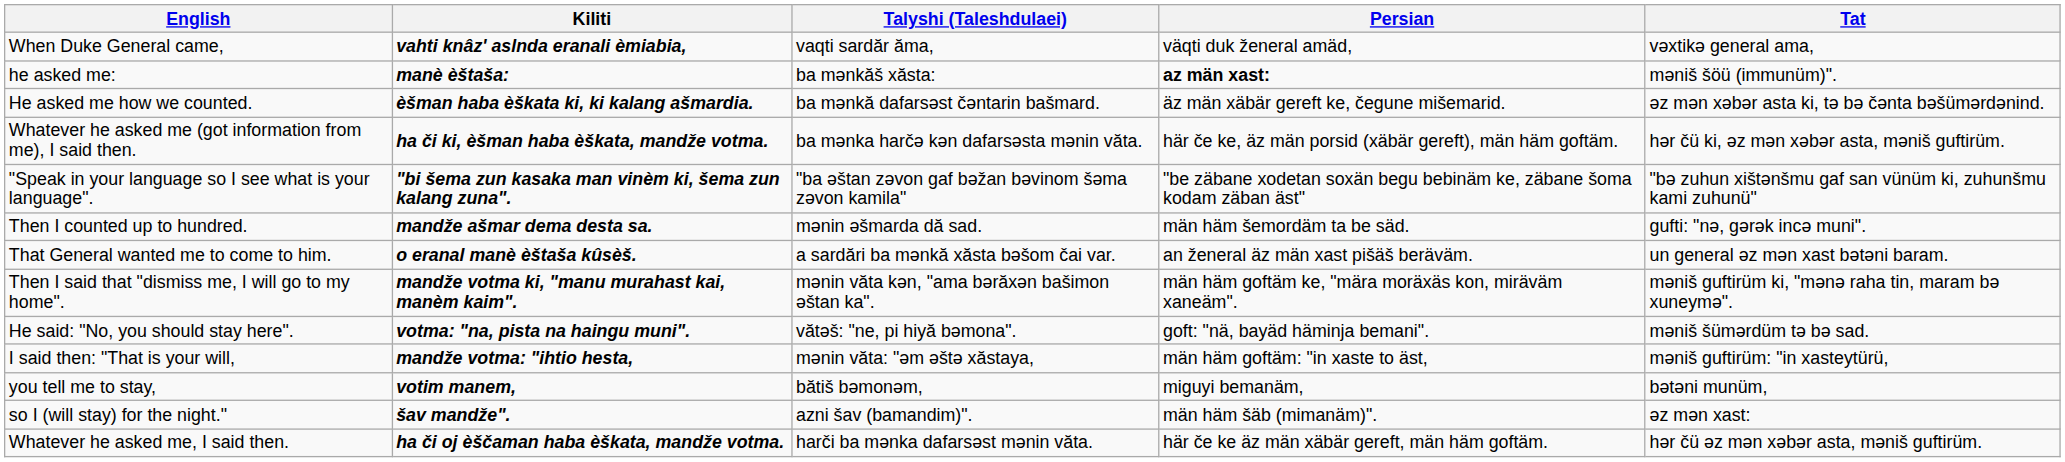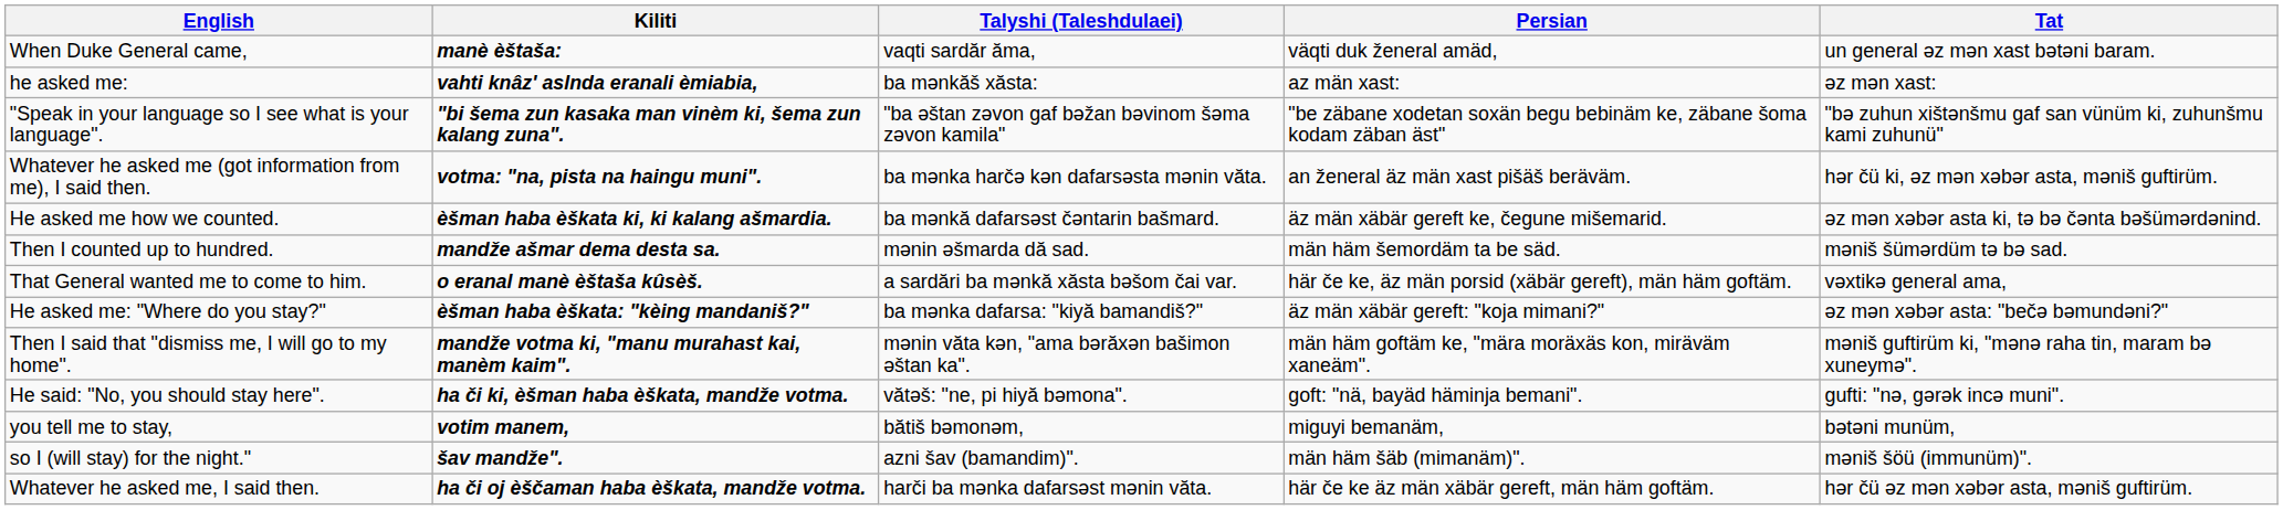When Duke General came, | Kiliti: vahti knâz' aslnda eranali èmiabia, -> manè èštaša:
When Duke General came, | Tat: vəxtikə general ama, -> un general əz mən xast bətəni baram.
he asked me: | Kiliti: manè èštaša: -> vahti knâz' aslnda eranali èmiabia,
he asked me: | Persian: bold -> normal
he asked me: | Tat: məniš šöü (immunüm)". -> əz mən xast:
rows swapped: "Speak in your language so I see what is your language". <-> He asked me how we counted.
Whatever he asked me (got information from me), I said then. | Kiliti: ha či ki, èšman haba èškata, mandže votma. -> votma: "na, pista na haingu muni".
Whatever he asked me (got information from me), I said then. | Persian: här če ke, äz män porsid (xäbär gereft), män häm goftäm. -> an ženeral äz män xast pišäš beräväm.
Then I counted up to hundred. | Tat: gufti: "nə, gərək incə muni". -> məniš šümərdüm tə bə sad.
That General wanted me to come to him. | Persian: an ženeral äz män xast pišäš beräväm. -> här če ke, äz män porsid (xäbär gereft), män häm goftäm.
That General wanted me to come to him. | Tat: un general əz mən xast bətəni baram. -> vəxtikə general ama,
+ row: He asked me: "Where do you stay?" | èšman haba èškata: "kèing mandaniš?" | ba mәnka dafarsa: "kiyă bamandiš?" | äz män xäbär gereft: "koja mimani?" | əz mən xəbər asta: "bečə bəmundəni?"
He said: "No, you should stay here". | Kiliti: votma: "na, pista na haingu muni". -> ha či ki, èšman haba èškata, mandže votma.
He said: "No, you should stay here". | Tat: məniš šümərdüm tə bə sad. -> gufti: "nə, gərək incə muni".
- row: I said then: "That is your will, | mandže votma: "ihtio hesta, | mәnin văta: "әm әštә xăstaya, | män häm goftäm: "in xaste to äst, | məniš guftirüm: "in xasteytürü,
so I (will stay) for the night." | Tat: əz mən xast: -> məniš šöü (immunüm)".
